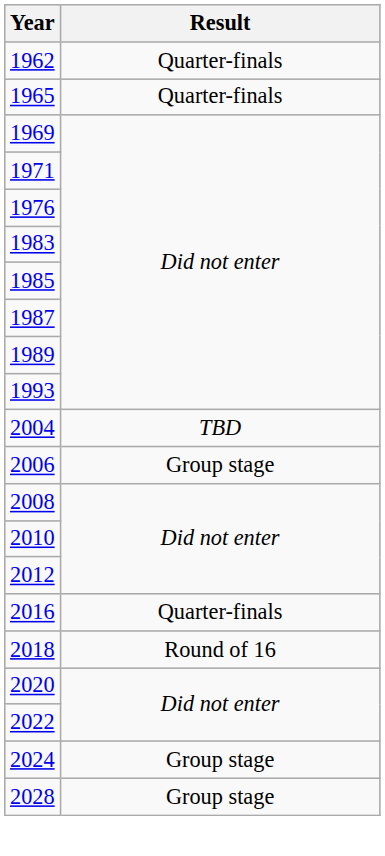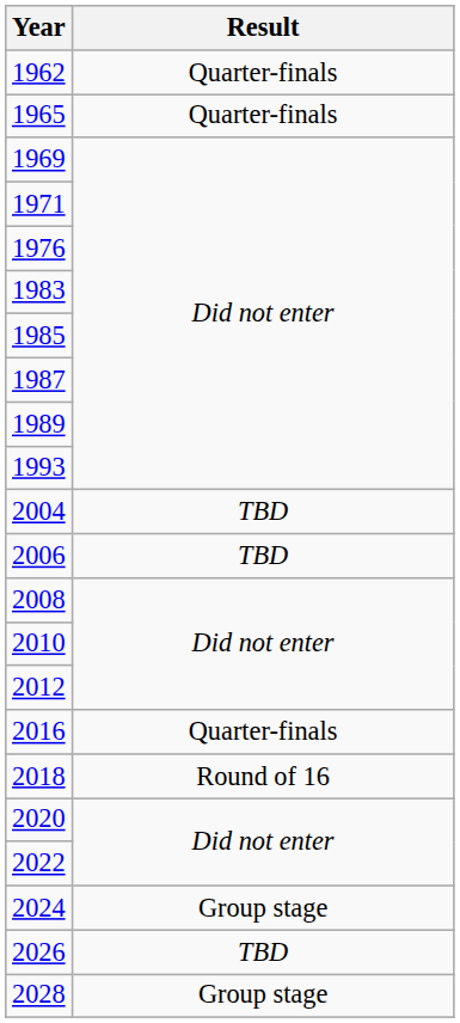2006 | Result: Group stage -> TBD
+ row: 2026 | TBD
